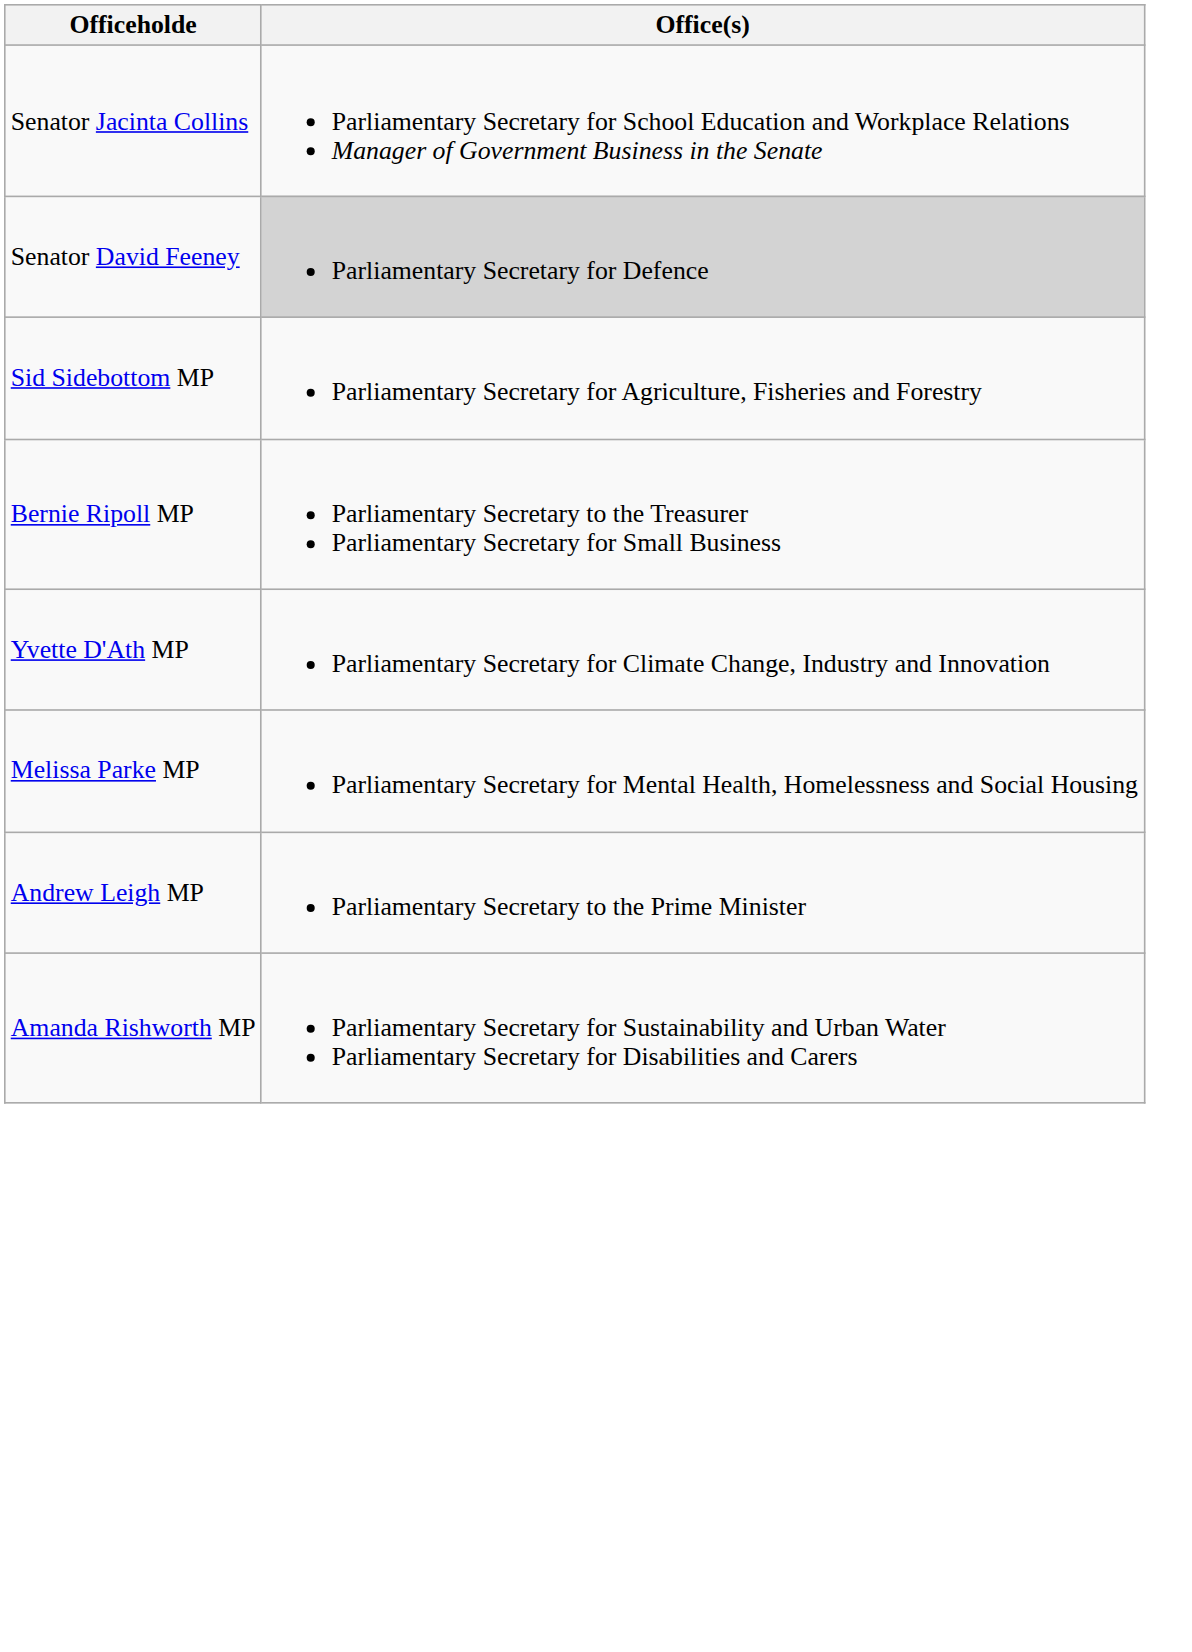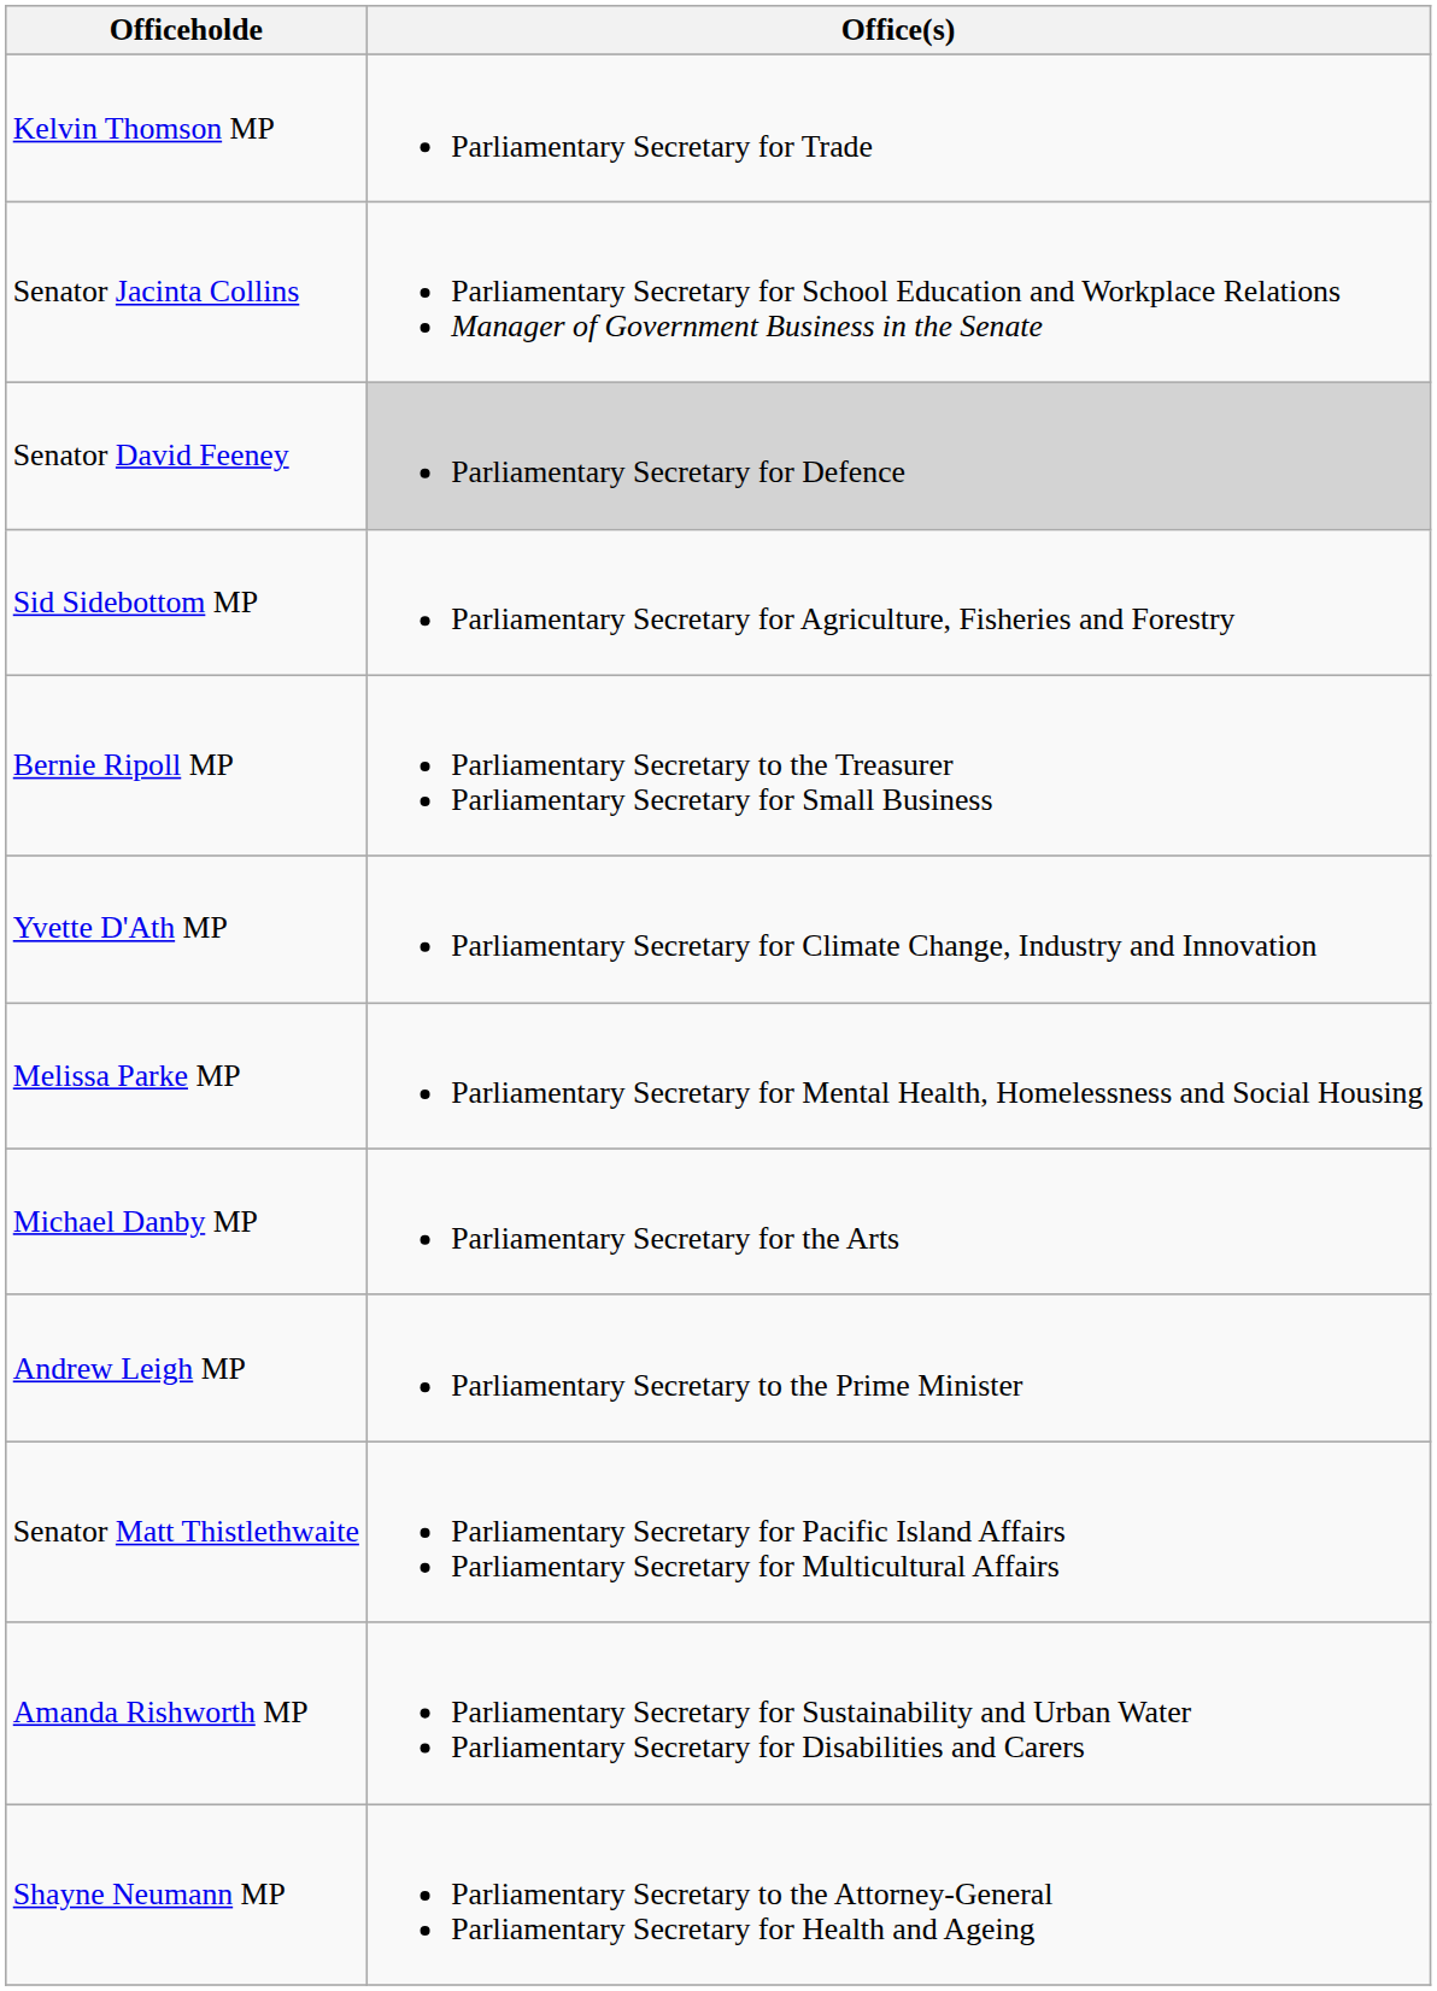+ row: Kelvin Thomson MP | Parliamentary Secretary for Trade
+ row: Michael Danby MP | Parliamentary Secretary for the Arts
+ row: Senator Matt Thistlethwaite | Parliamentary Secretary for Pacific Island Affairs Parliamentary Secretary for Multicultural Affairs
+ row: Shayne Neumann MP | Parliamentary Secretary to the Attorney-General Parliamentary Secretary for Health and Ageing
